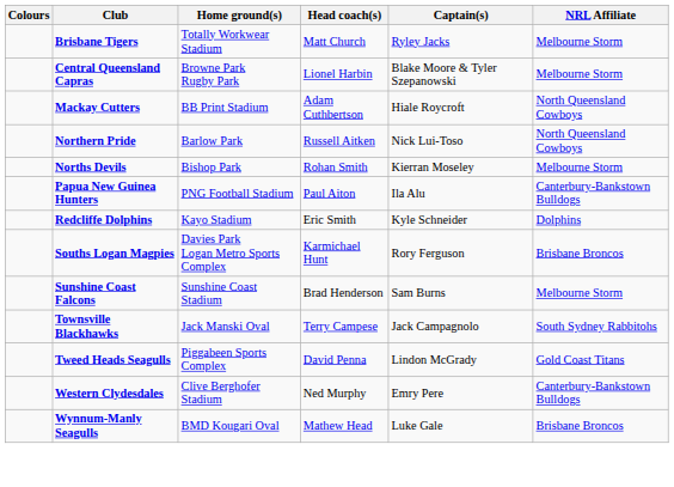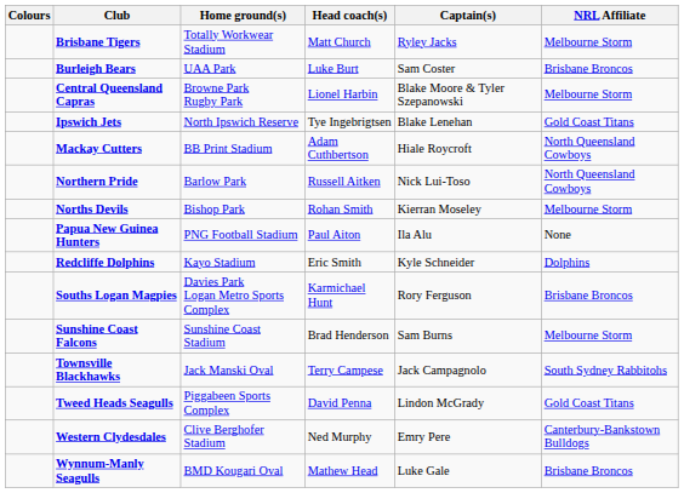+ row: Burleigh Bears | UAA Park | Luke Burt | Sam Coster | Brisbane Broncos
+ row: Ipswich Jets | North Ipswich Reserve | Tye Ingebrigtsen | Blake Lenehan | Gold Coast Titans
Papua New Guinea Hunters | NRL Affiliate: Canterbury-Bankstown Bulldogs -> None
